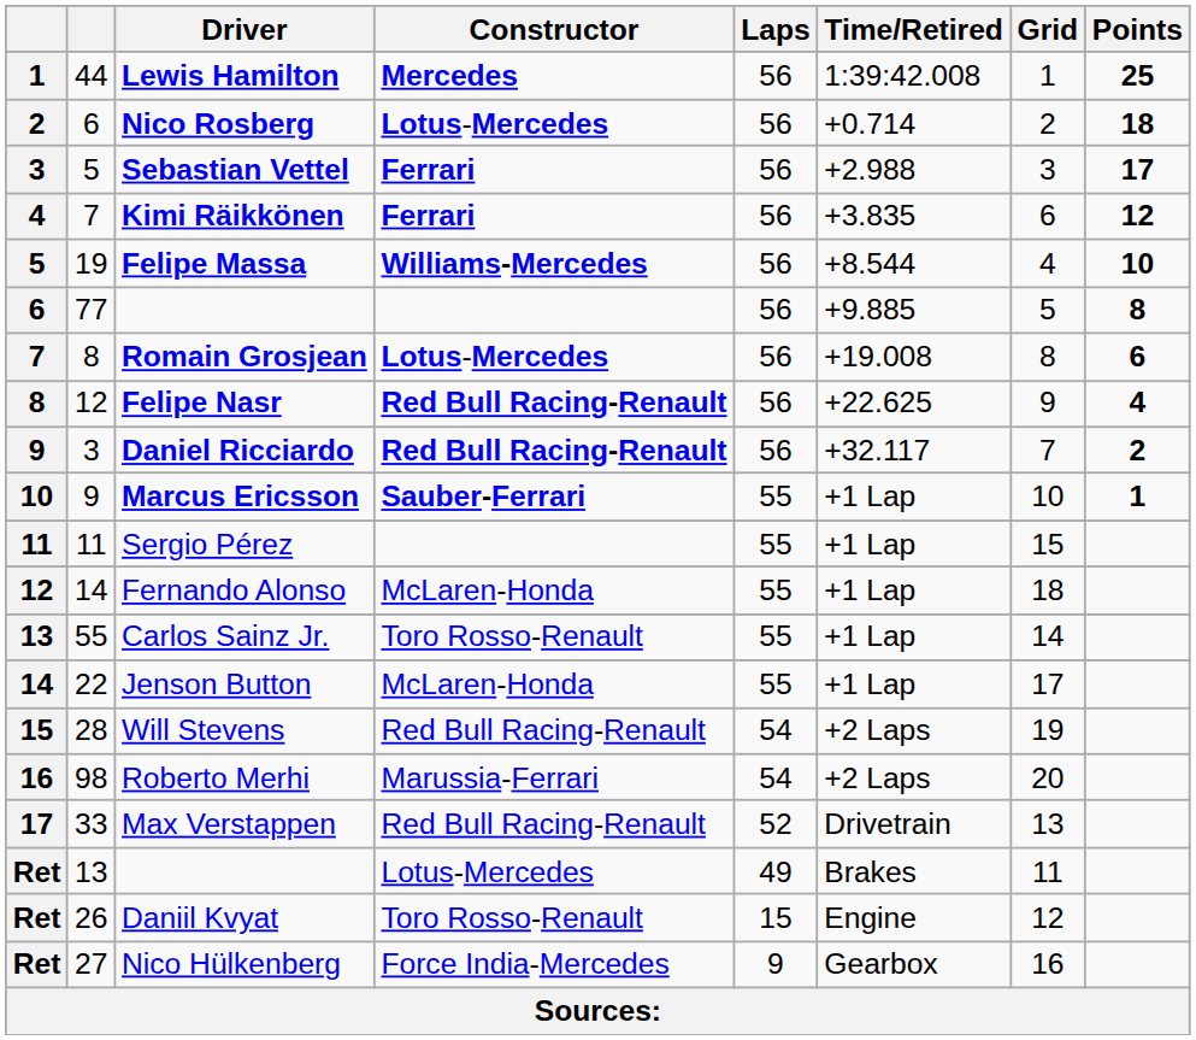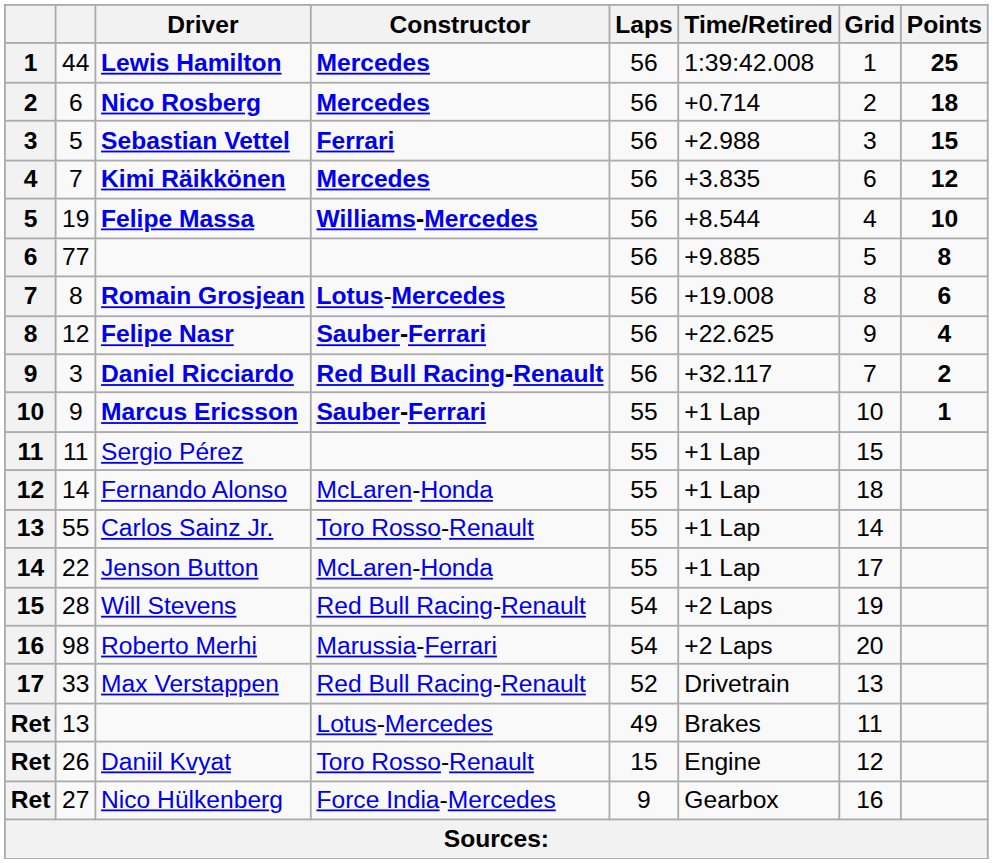Nico Rosberg | Constructor: Lotus-Mercedes -> Mercedes
Sebastian Vettel | Points: 17 -> 15
Kimi Räikkönen | Constructor: Ferrari -> Mercedes
Felipe Nasr | Constructor: Red Bull Racing-Renault -> Sauber-Ferrari
